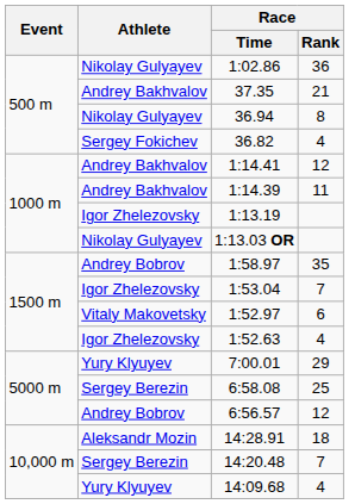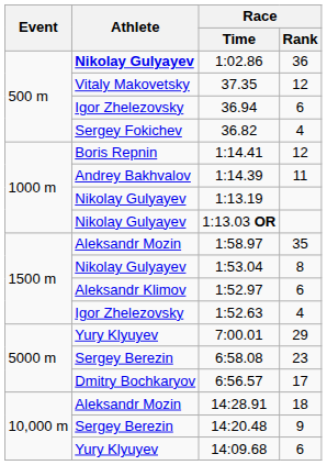1:02.86 | Athlete: normal -> bold
37.35 | Athlete: Andrey Bakhvalov -> Vitaly Makovetsky
37.35 | Race / Rank: 21 -> 12
36.94 | Athlete: Nikolay Gulyayev -> Igor Zhelezovsky
36.94 | Race / Rank: 8 -> 6
1:14.41 | Athlete: Andrey Bakhvalov -> Boris Repnin
1:13.19 | Athlete: Igor Zhelezovsky -> Nikolay Gulyayev
1:58.97 | Athlete: Andrey Bobrov -> Aleksandr Mozin
1:53.04 | Athlete: Igor Zhelezovsky -> Nikolay Gulyayev
1:53.04 | Race / Rank: 7 -> 8
1:52.97 | Athlete: Vitaly Makovetsky -> Aleksandr Klimov
6:58.08 | Race / Rank: 25 -> 23
6:56.57 | Athlete: Andrey Bobrov -> Dmitry Bochkaryov
6:56.57 | Race / Rank: 12 -> 17
14:20.48 | Race / Rank: 7 -> 9
14:09.68 | Race / Rank: 4 -> 6
